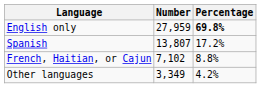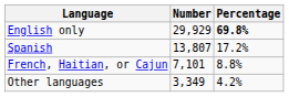English only | Number: 27,959 -> 29,929
French, Haitian, or Cajun | Number: 7,102 -> 7,101
